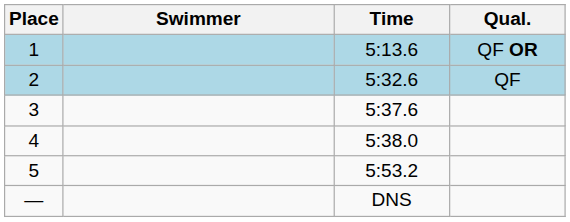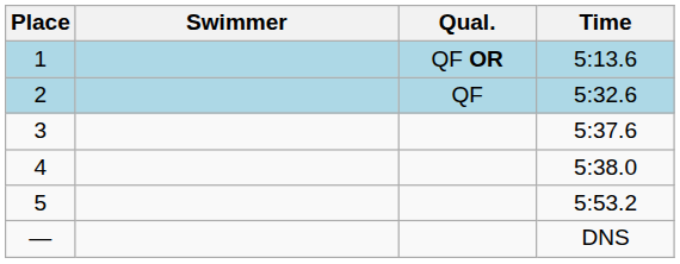columns swapped: Time <-> Qual.
